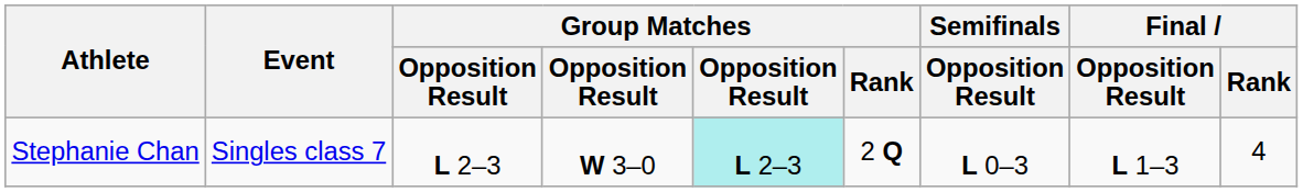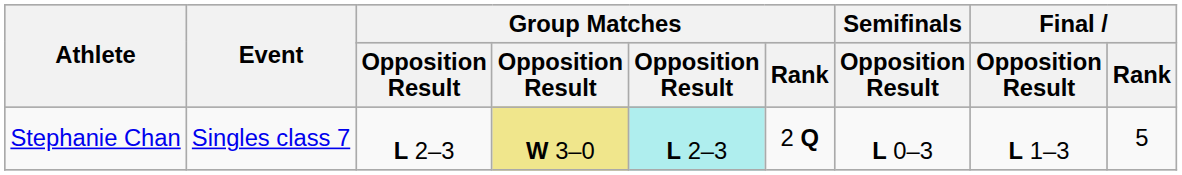Stephanie Chan | column 4: no background -> khaki background
Stephanie Chan | Final / Rank: 4 -> 5
